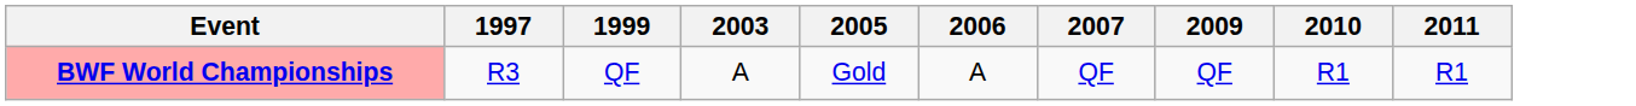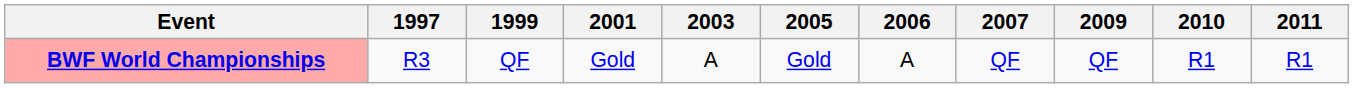+ column: 2001 | Gold
